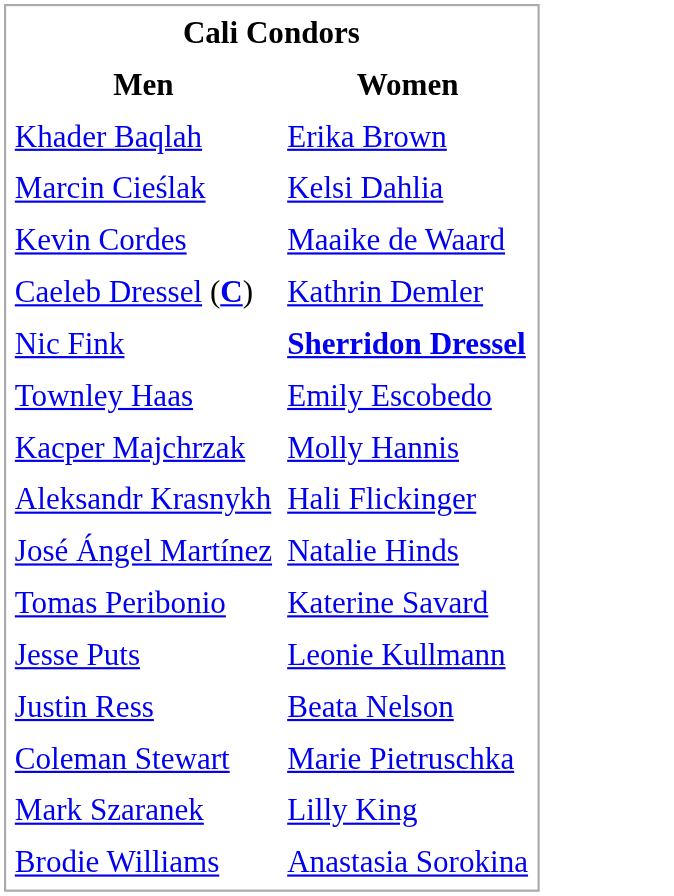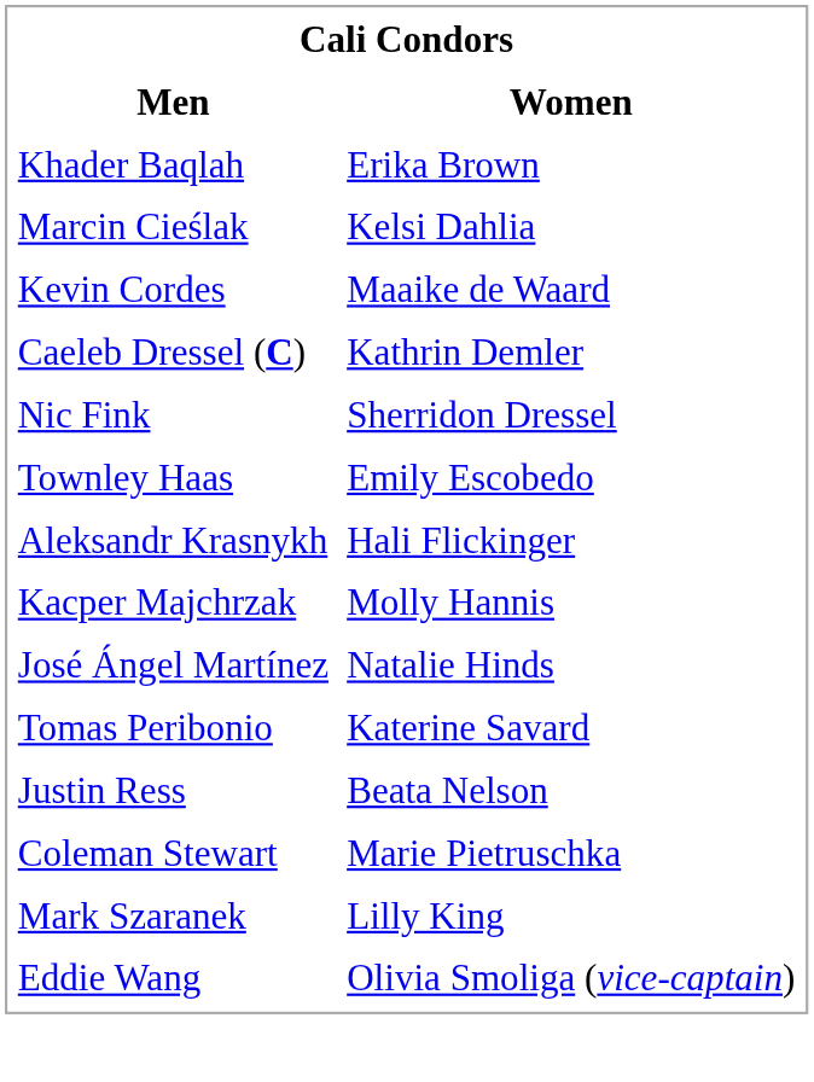Nic Fink | Women: bold -> normal
rows swapped: Aleksandr Krasnykh <-> Kacper Majchrzak
- row: Jesse Puts | Leonie Kullmann
+ row: Eddie Wang | Olivia Smoliga (vice-captain)
- row: Brodie Williams | Anastasia Sorokina
